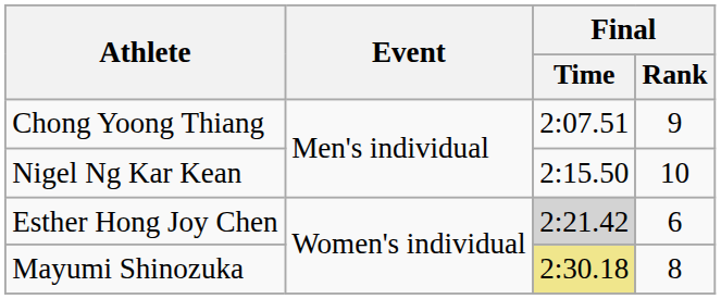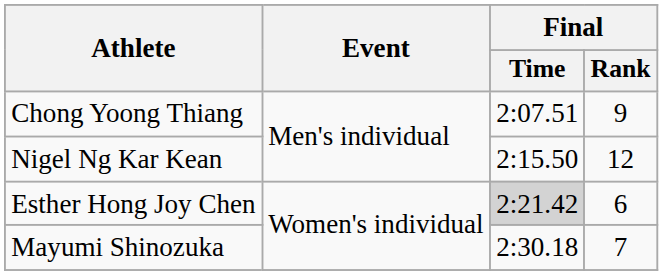Nigel Ng Kar Kean | Final / Rank: 10 -> 12
Mayumi Shinozuka | Final / Time: khaki background -> no background
Mayumi Shinozuka | Final / Rank: 8 -> 7
